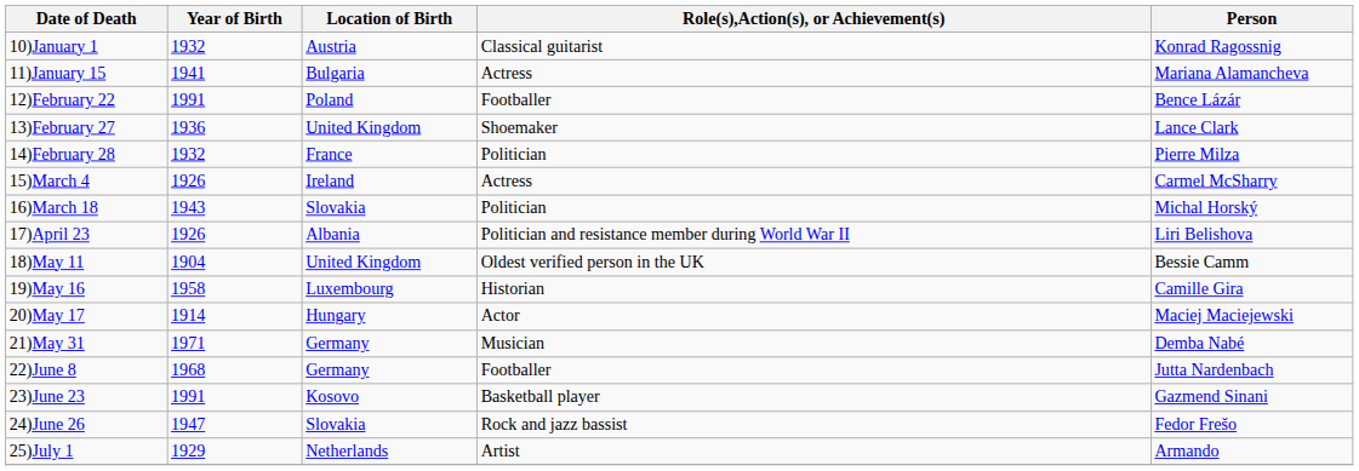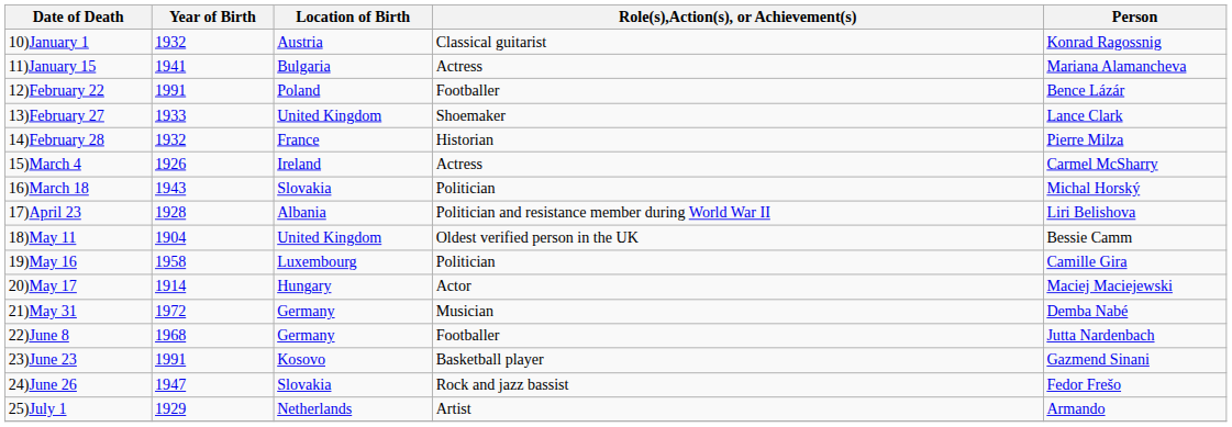13)February 27 | Year of Birth: 1936 -> 1933
14)February 28 | Role(s),Action(s), or Achievement(s): Politician -> Historian
17)April 23 | Year of Birth: 1926 -> 1928
19)May 16 | Role(s),Action(s), or Achievement(s): Historian -> Politician
21)May 31 | Year of Birth: 1971 -> 1972
